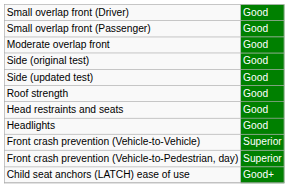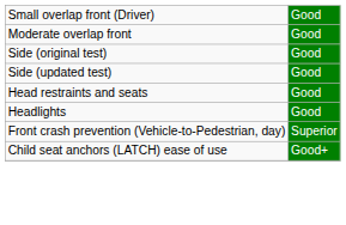- row: Small overlap front (Passenger) | Good
- row: Roof strength | Good
- row: Front crash prevention (Vehicle-to-Vehicle) | Superior
